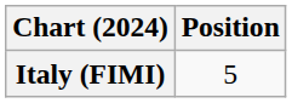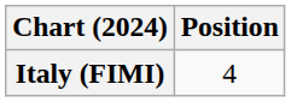Italy (FIMI) | Position: 5 -> 4
